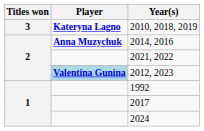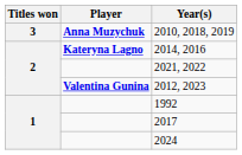2010, 2018, 2019 | Player: Kateryna Lagno -> Anna Muzychuk
2014, 2016 | Player: Anna Muzychuk -> Kateryna Lagno
2012, 2023 | Player: lightblue background -> no background
